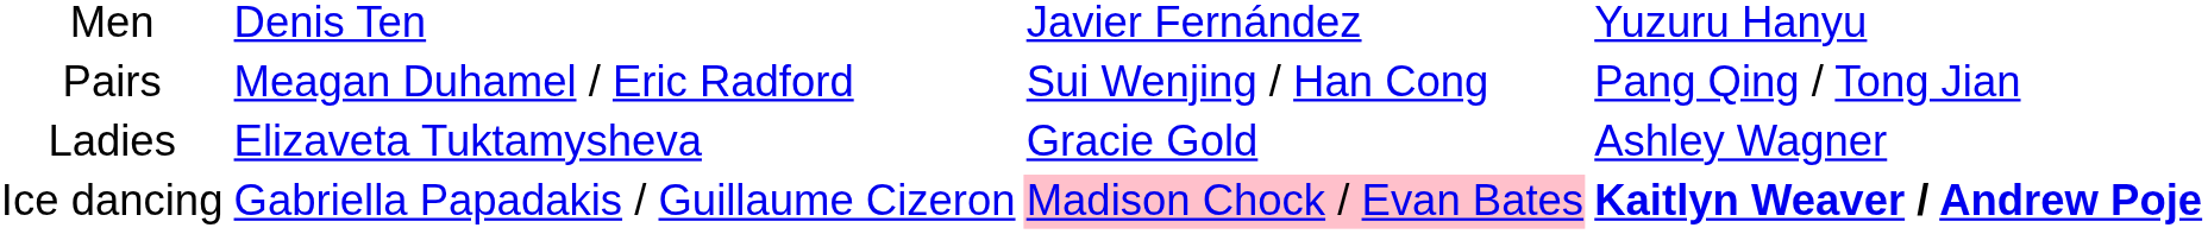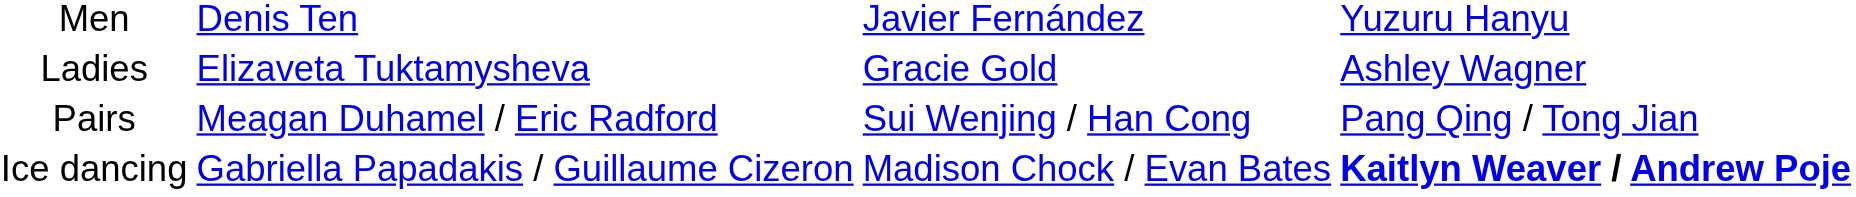rows swapped: Ladies <-> Pairs
Ice dancing | column 3: pink background -> no background
